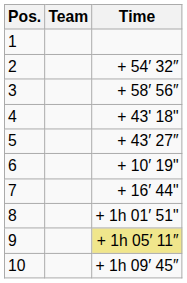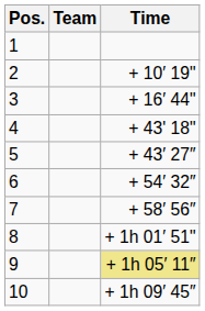2 | Time: + 54′ 32″ -> + 10′ 19"
3 | Time: + 58′ 56″ -> + 16′ 44"
6 | Time: + 10′ 19" -> + 54′ 32″
7 | Time: + 16′ 44" -> + 58′ 56″
